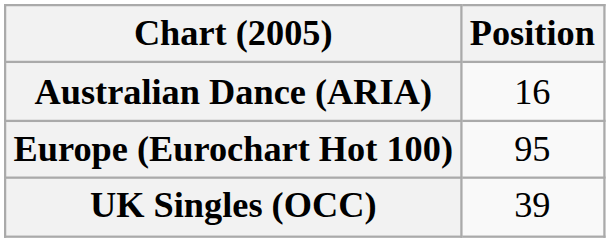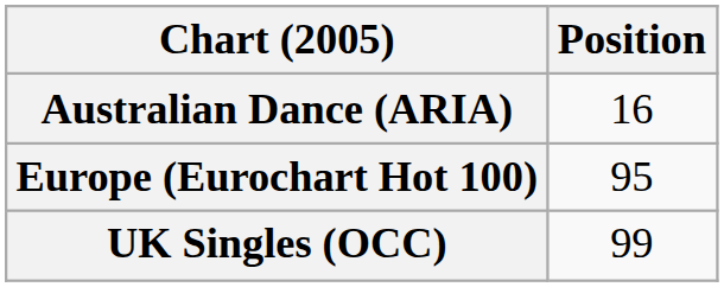UK Singles (OCC) | Position: 39 -> 99
